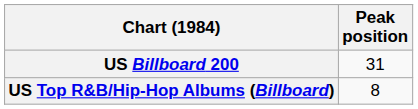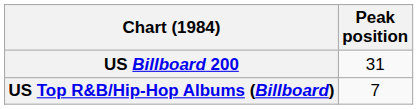US Top R&B/Hip-Hop Albums (Billboard) | Peak position: 8 -> 7
